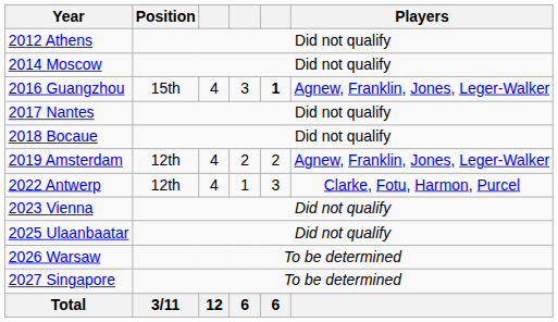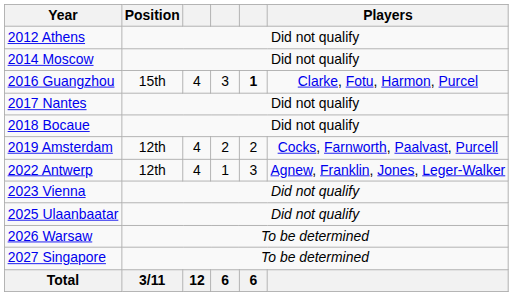2016 Guangzhou | Players: Agnew, Franklin, Jones, Leger-Walker -> Clarke, Fotu, Harmon, Purcel
2019 Amsterdam | Players: Agnew, Franklin, Jones, Leger-Walker -> Cocks, Farnworth, Paalvast, Purcell
2022 Antwerp | Players: Clarke, Fotu, Harmon, Purcel -> Agnew, Franklin, Jones, Leger-Walker
